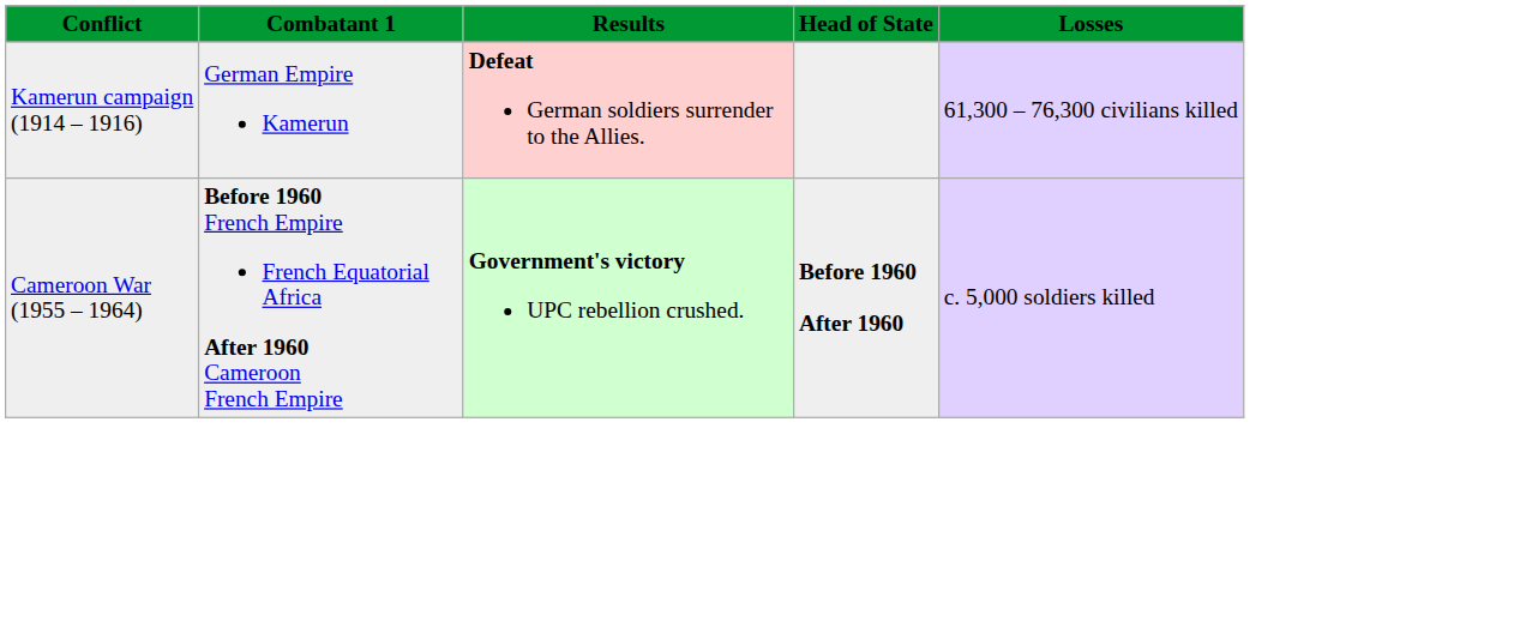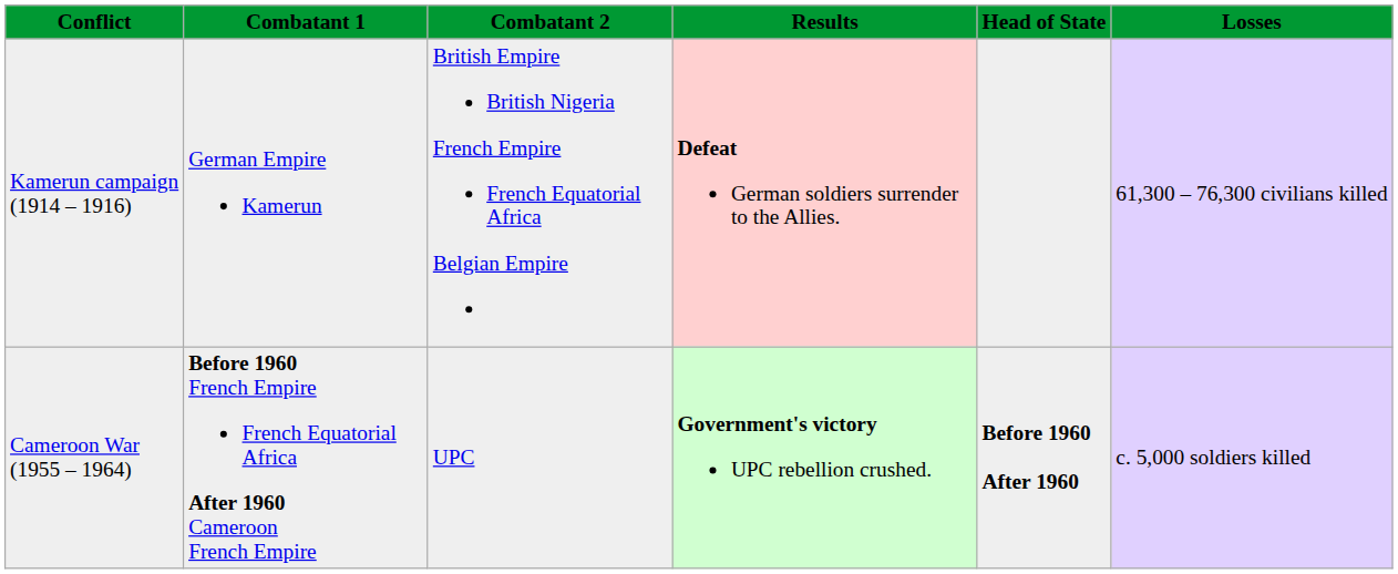+ column: Combatant 2 | British Empire British Nigeria French Empire French Equatorial Africa Belgian Empire | UPC
